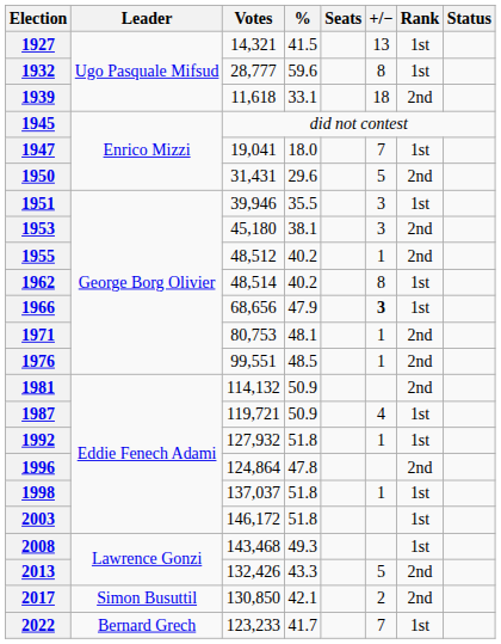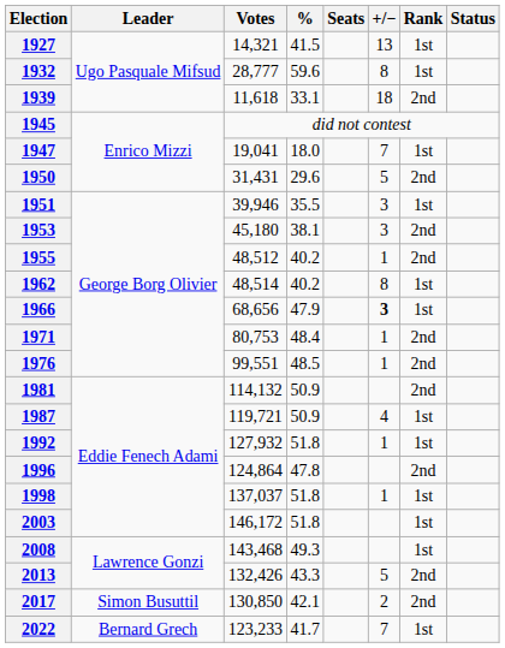1971 | %: 48.1 -> 48.4
